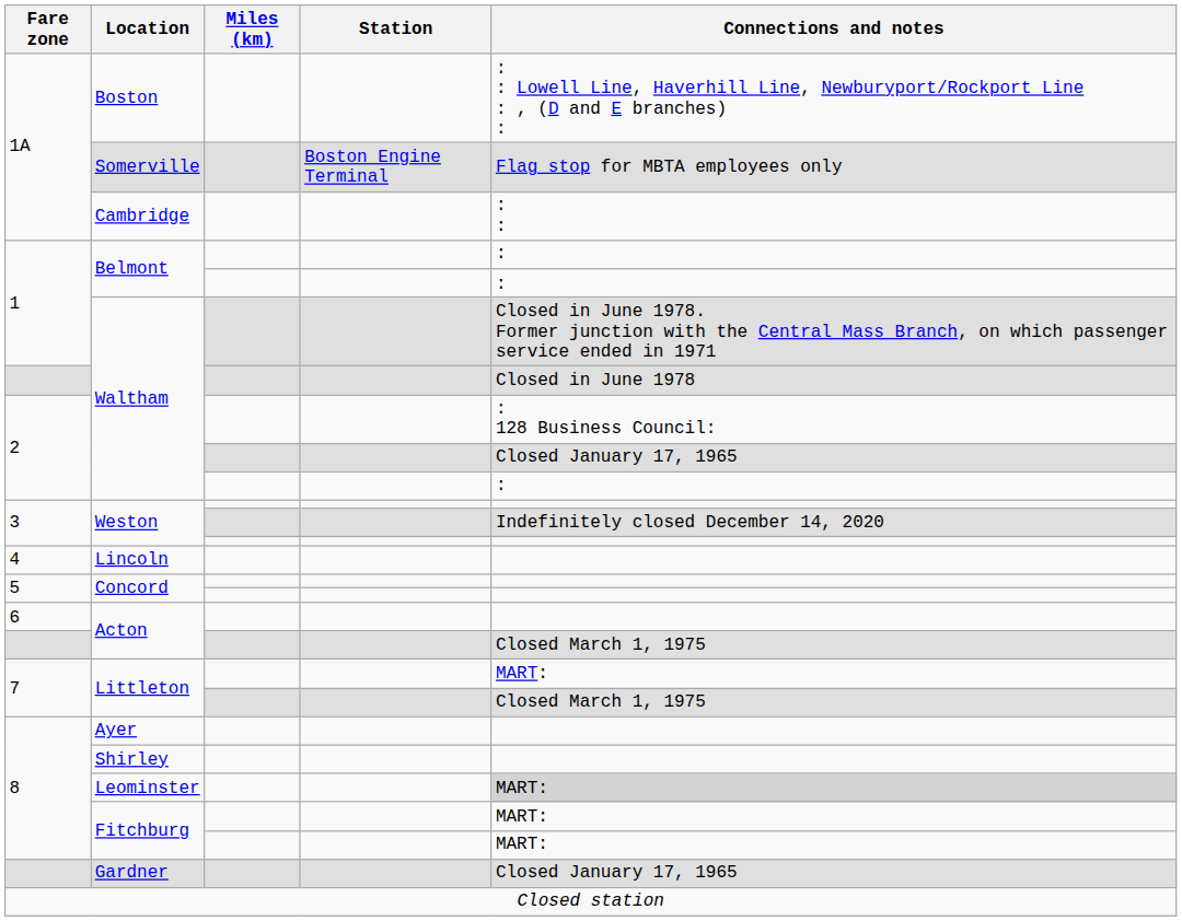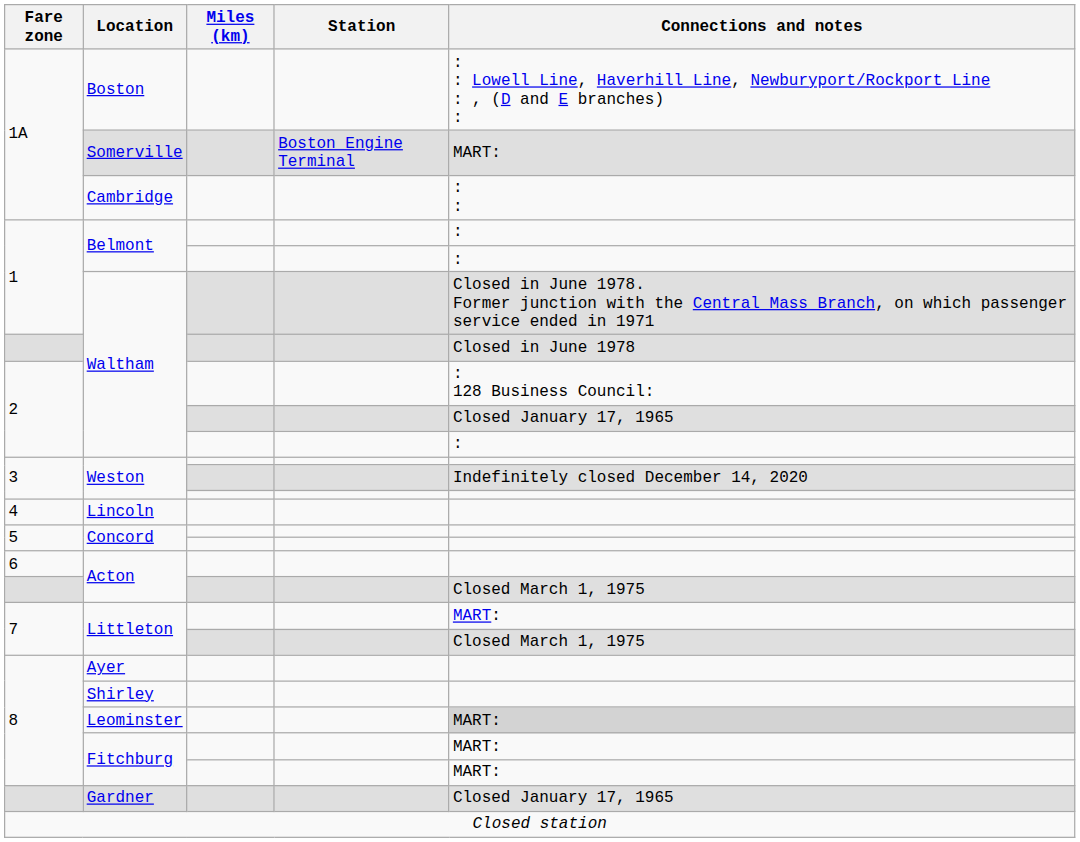Somerville | Connections and notes: Flag stop for MBTA employees only -> MART:
